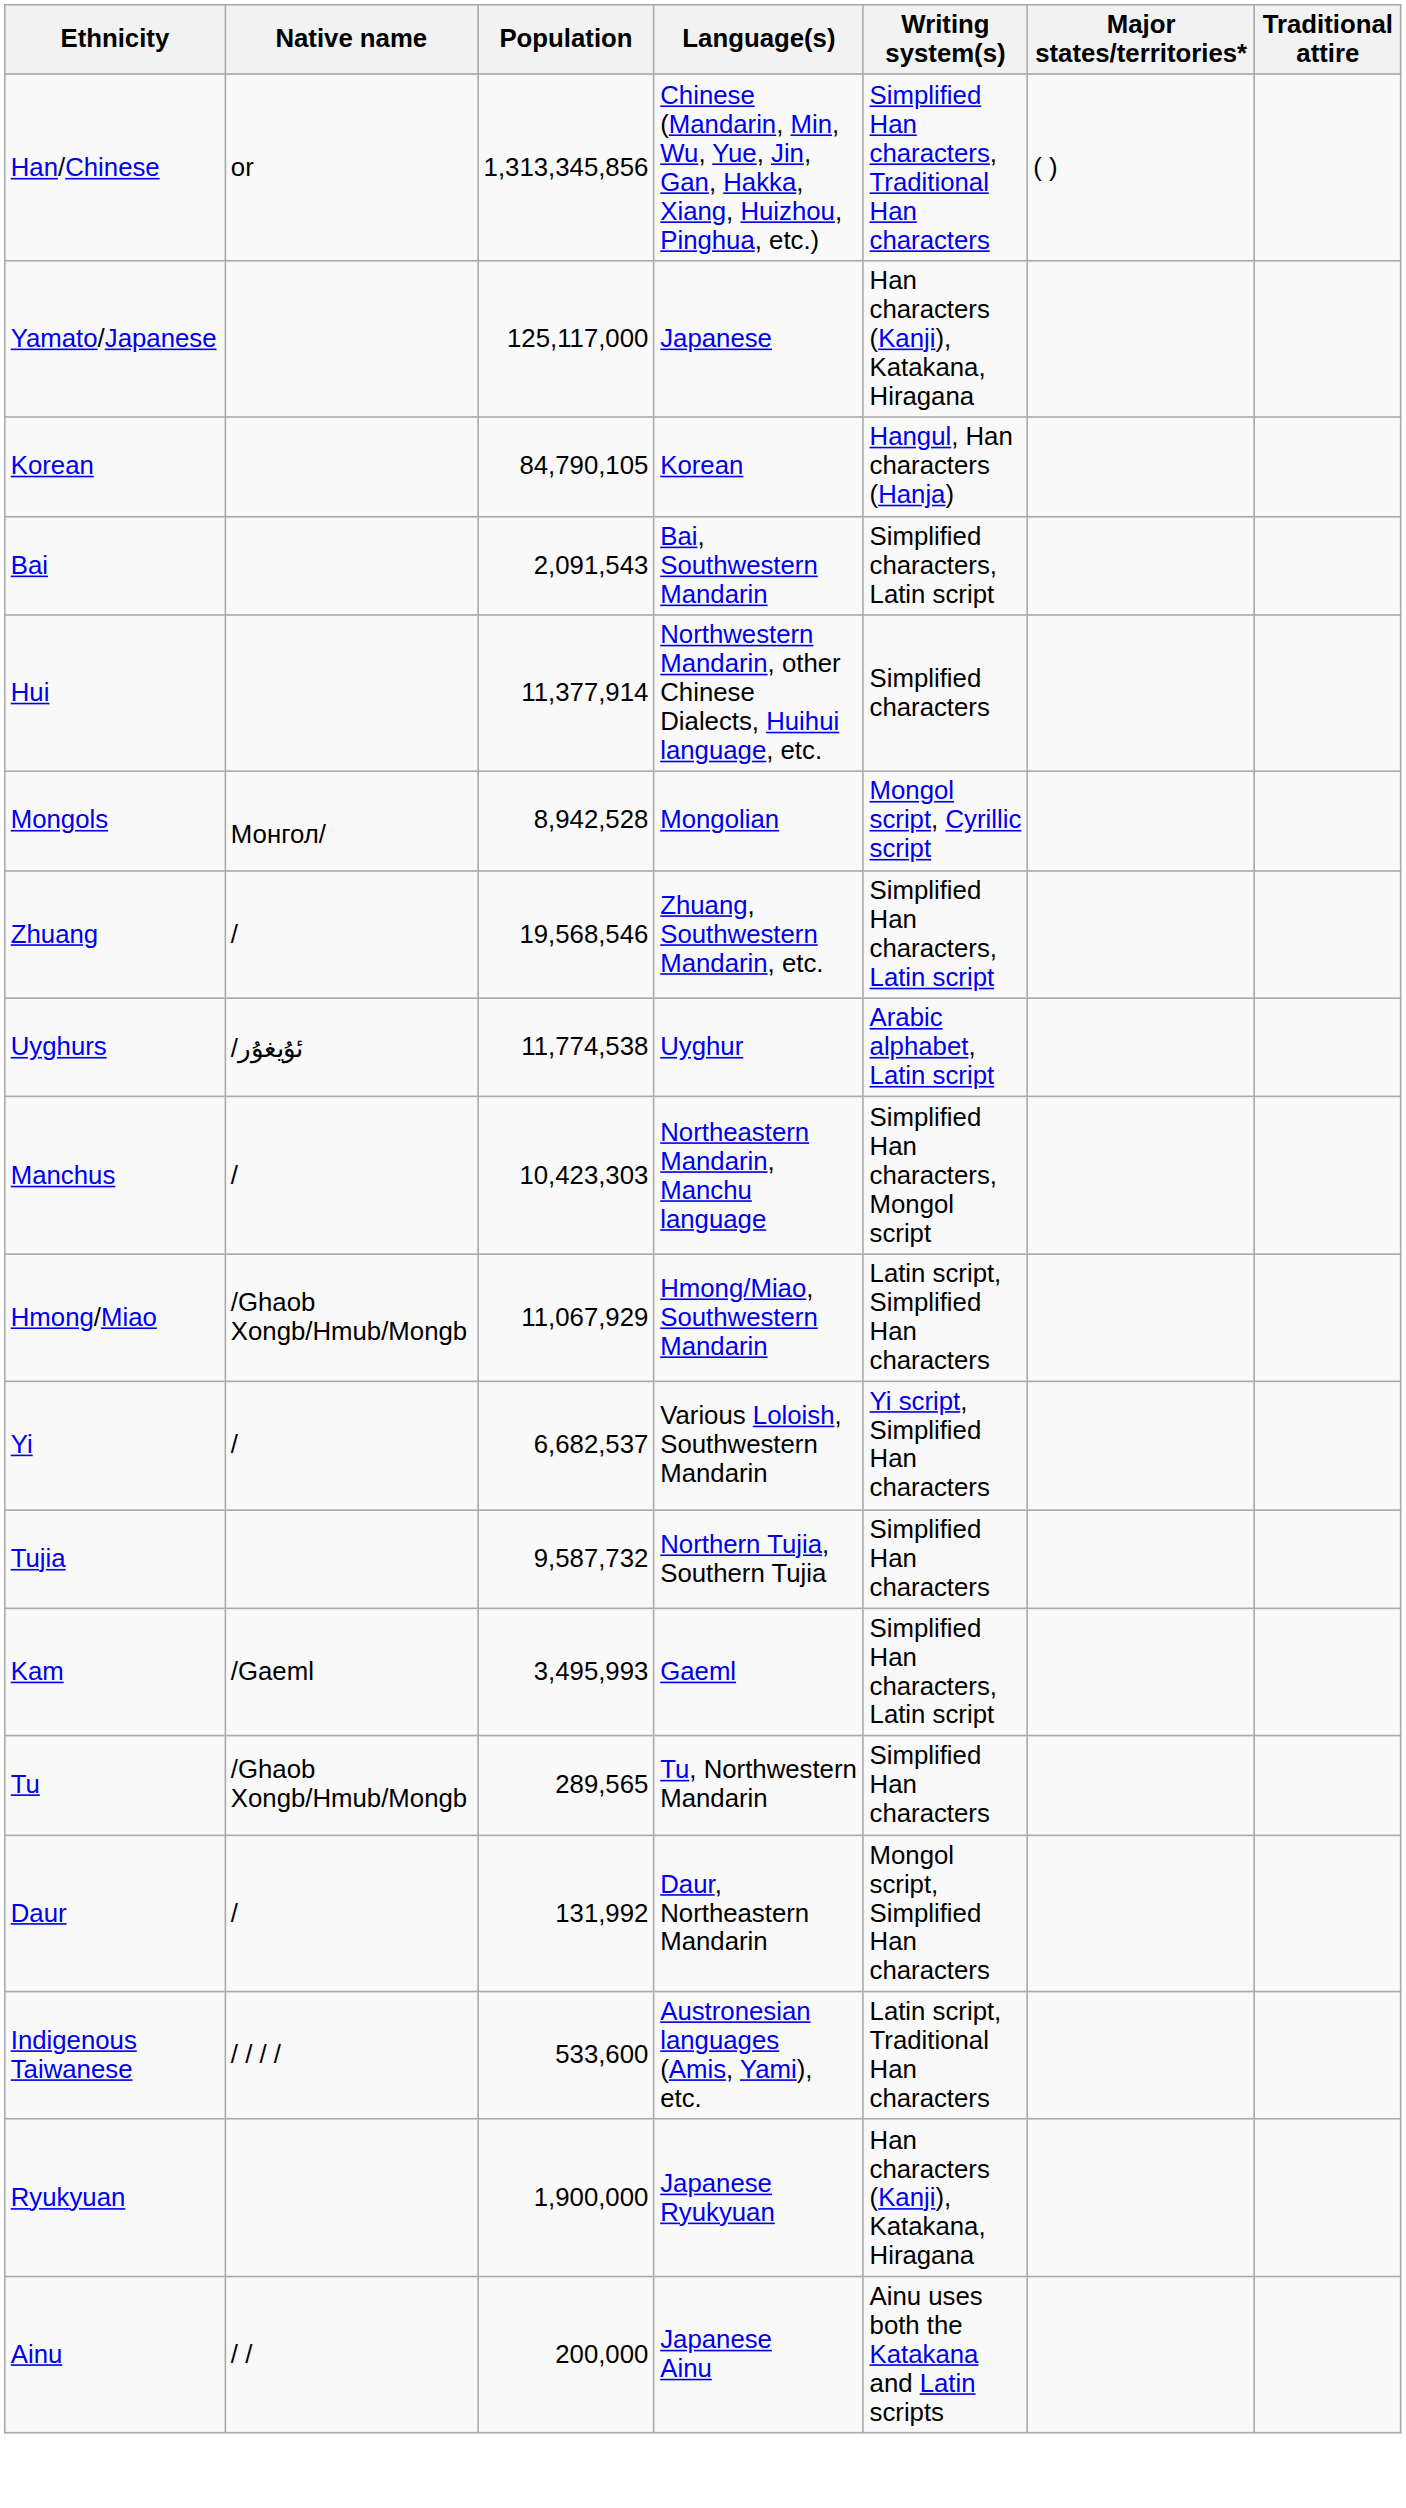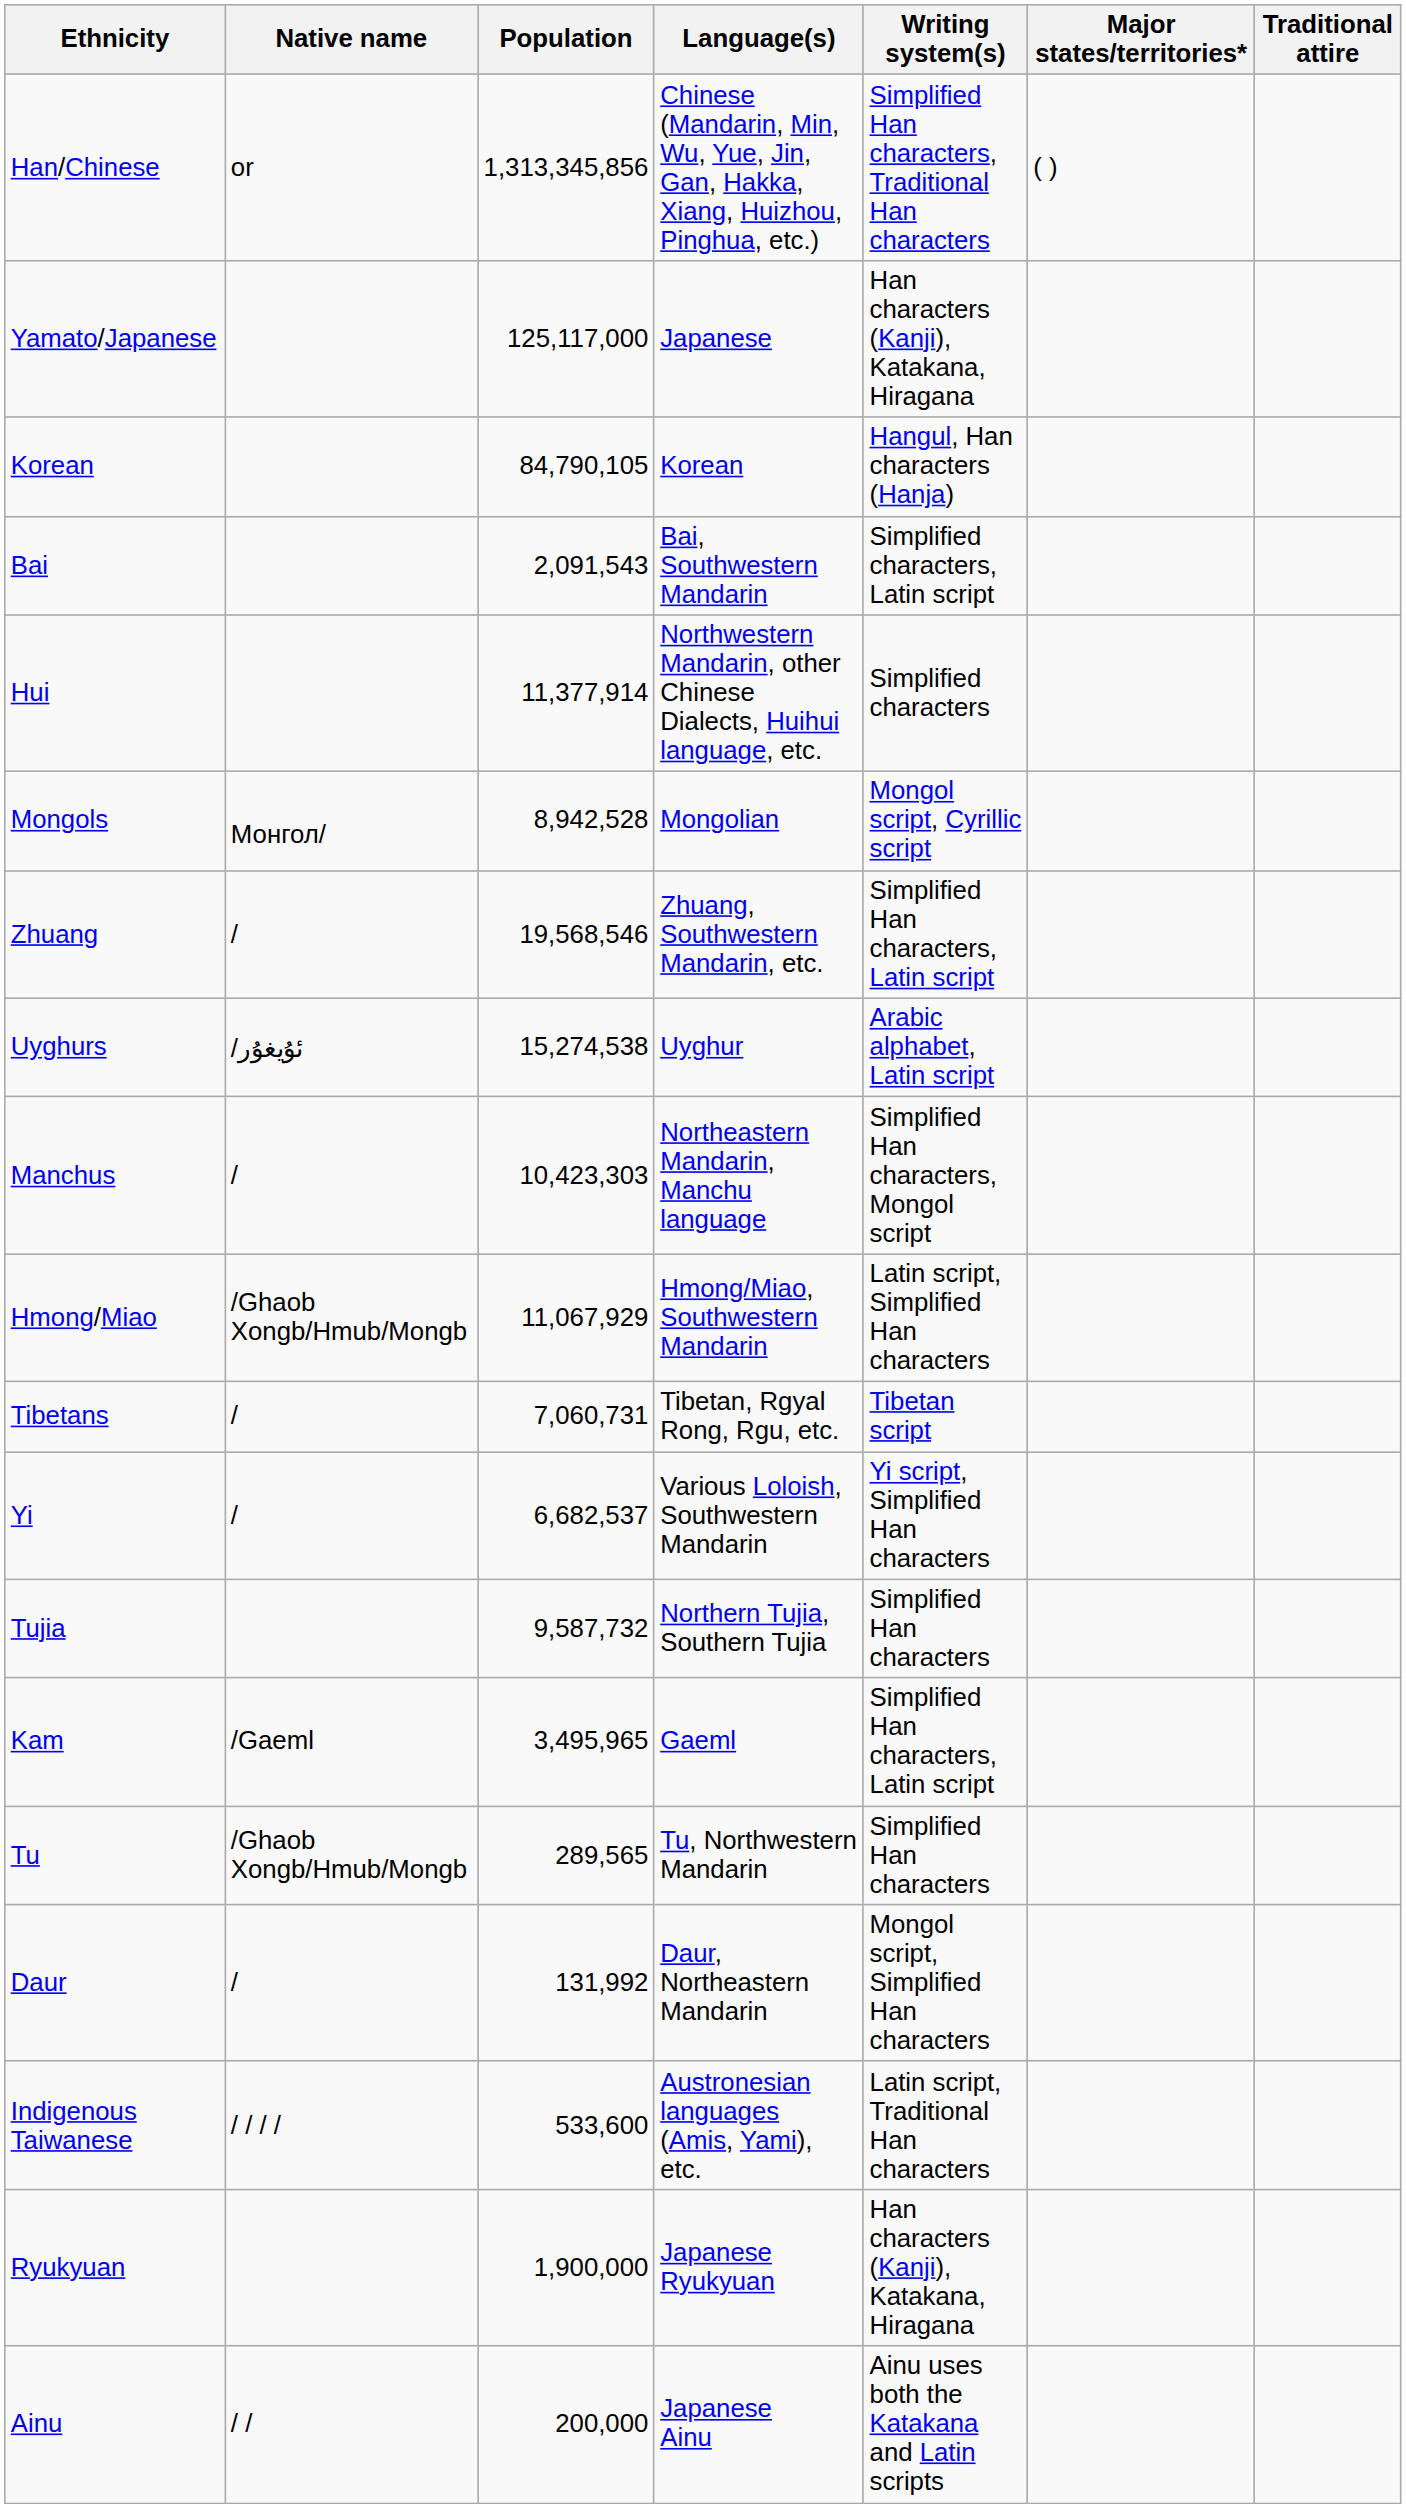Uyghurs | Population: 11,774,538 -> 15,274,538
+ row: Tibetans | / | 7,060,731 | Tibetan, Rgyal Rong, Rgu, etc. | Tibetan script
Kam | Population: 3,495,993 -> 3,495,965
